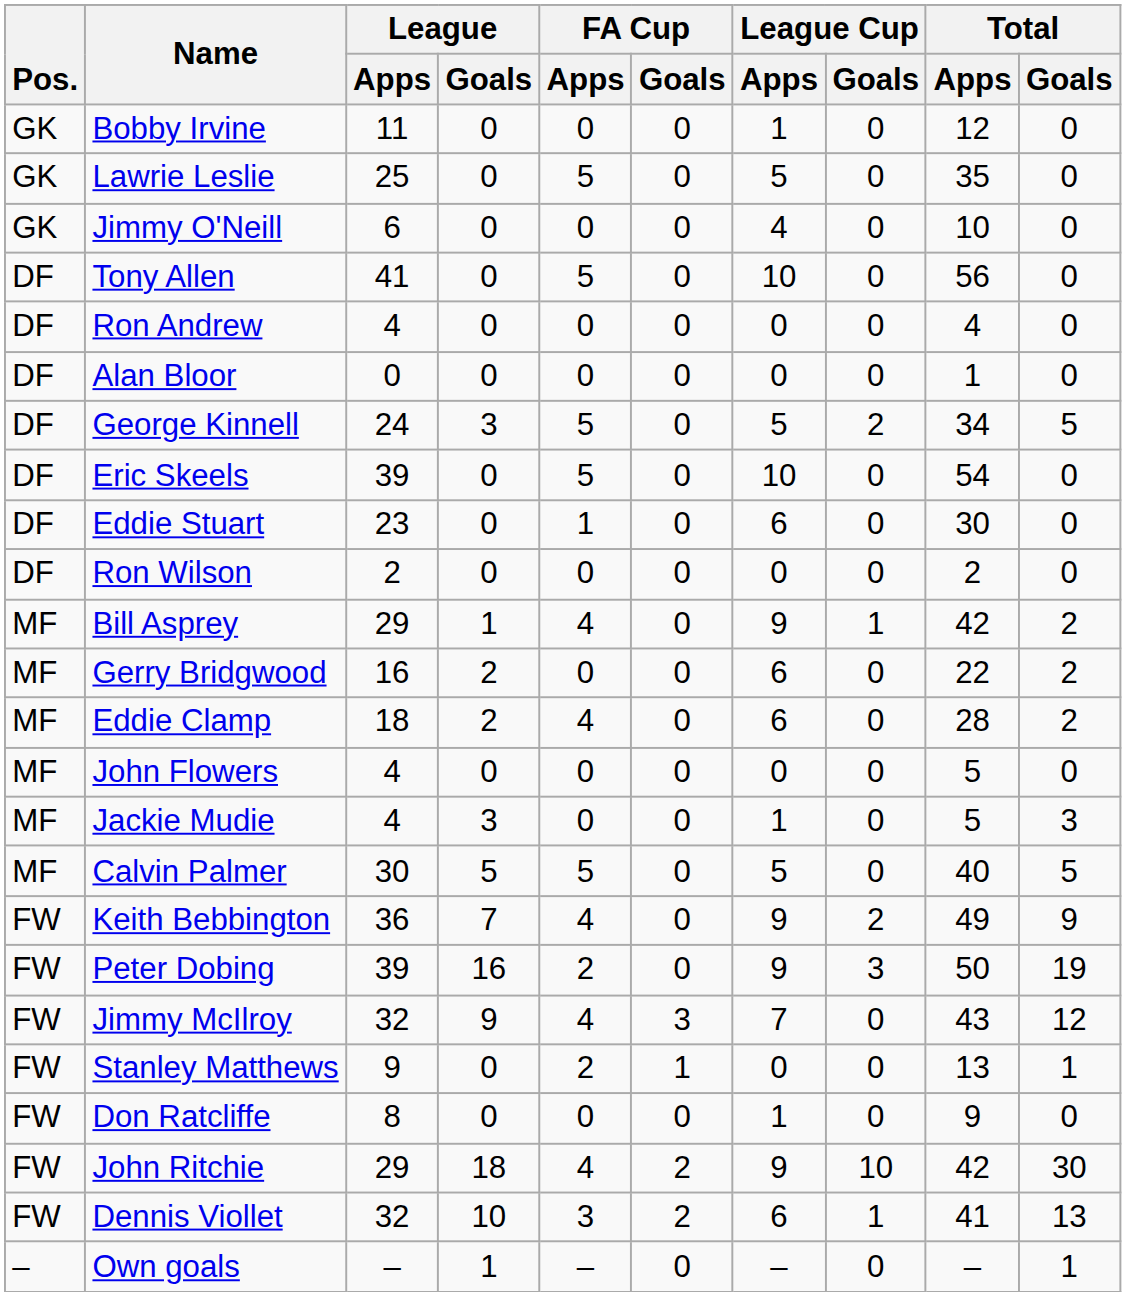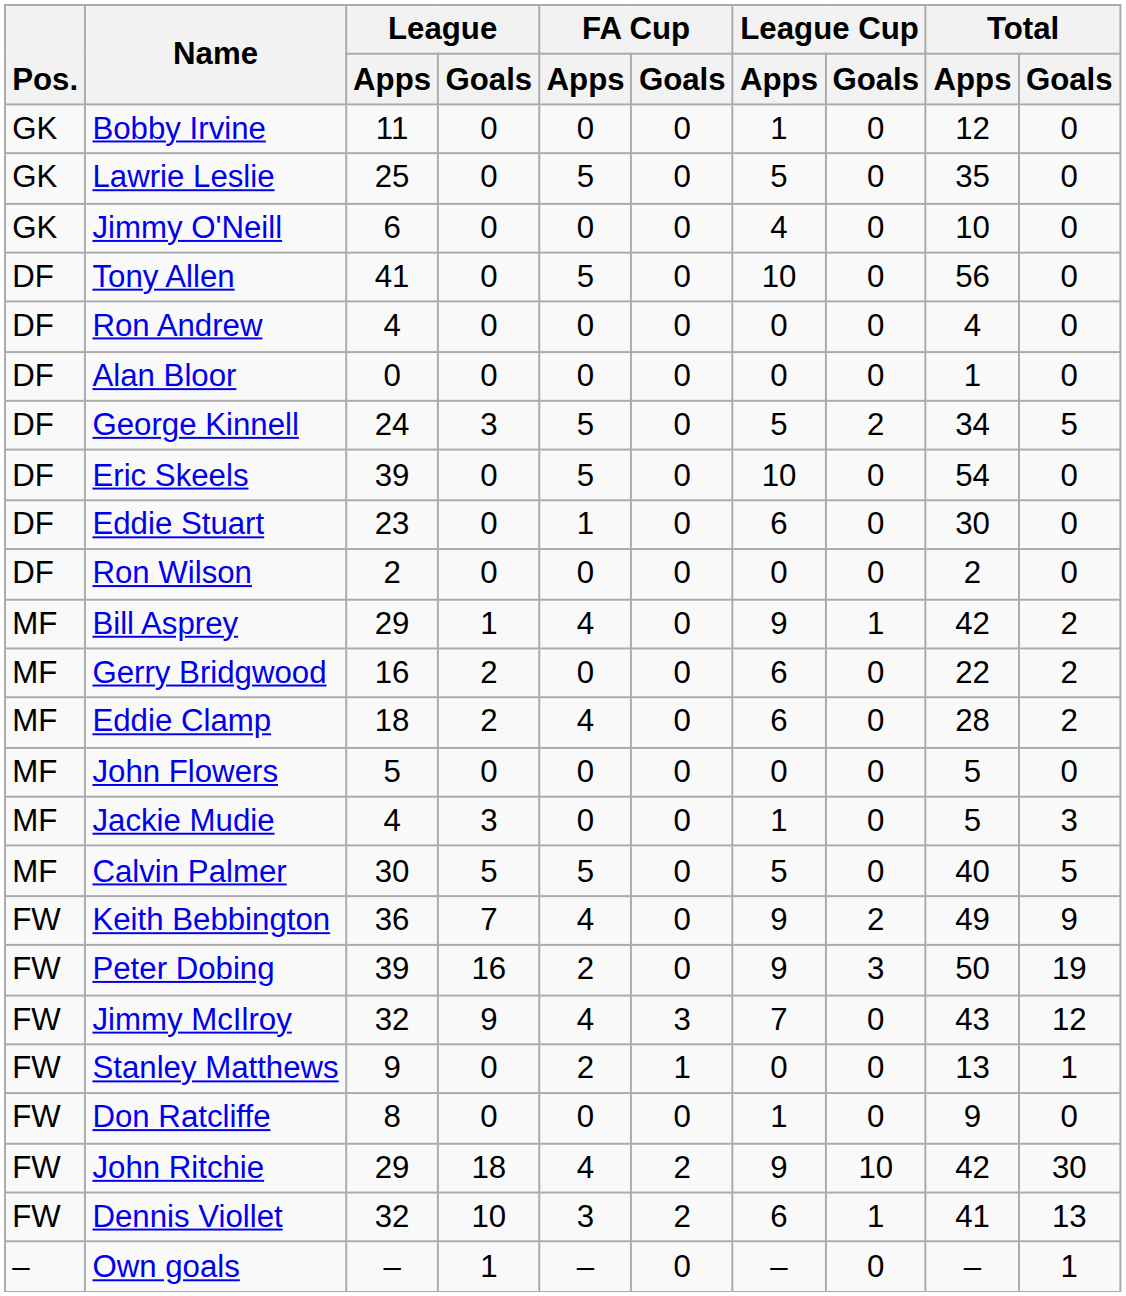John Flowers | League / Apps: 4 -> 5
